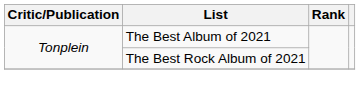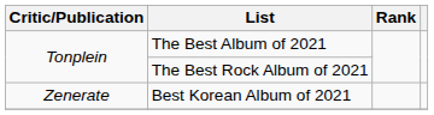+ row: Zenerate | Best Korean Album of 2021
